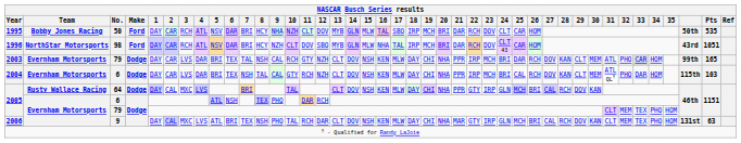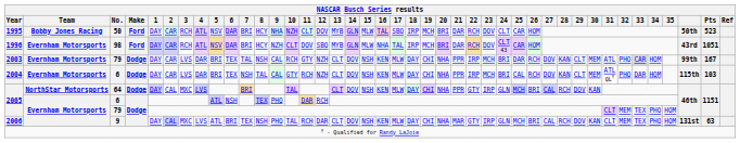1995 | NASCAR Busch Series results / Pts: 535 -> 523
1996 | NASCAR Busch Series results / Team: NorthStar Motorsports -> Evernham Motorsports
2003 | NASCAR Busch Series results / Pts: 165 -> 167
2005 / 64 | NASCAR Busch Series results / Team: Rusty Wallace Racing -> NorthStar Motorsports
